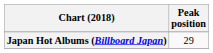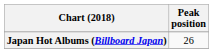Japan Hot Albums (Billboard Japan) | Peak position: 29 -> 26
